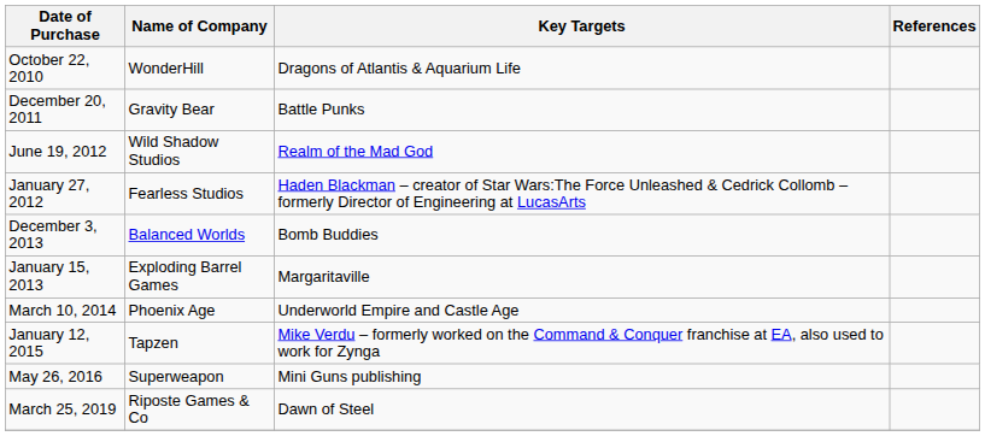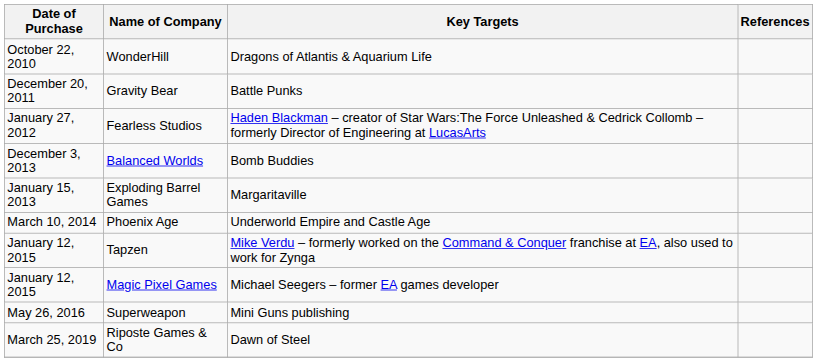- row: June 19, 2012 | Wild Shadow Studios | Realm of the Mad God
+ row: January 12, 2015 | Magic Pixel Games | Michael Seegers – former EA games developer
